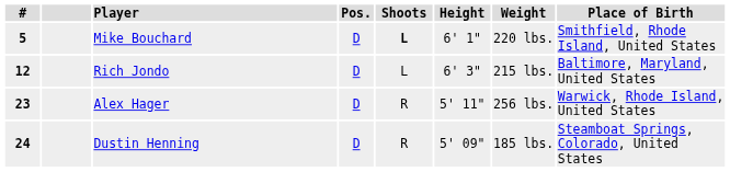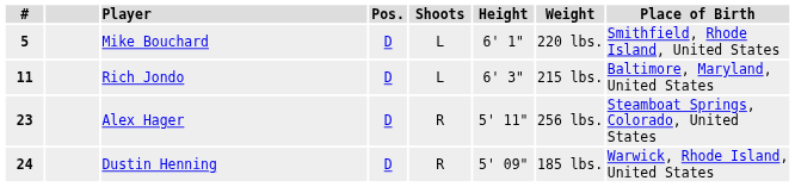Mike Bouchard | Shoots: bold -> normal
Rich Jondo | #: 12 -> 11
Alex Hager | Place of Birth: Warwick, Rhode Island, United States -> Steamboat Springs, Colorado, United States
Dustin Henning | Place of Birth: Steamboat Springs, Colorado, United States -> Warwick, Rhode Island, United States
